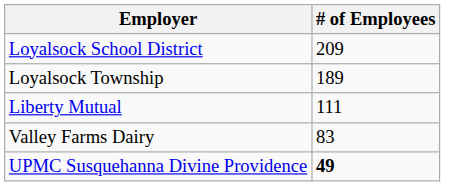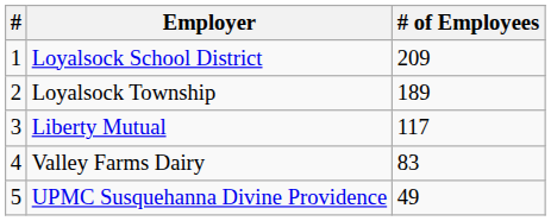+ column: # | 1 | 2 | 3 | 4 | 5
Liberty Mutual | # of Employees: 111 -> 117
UPMC Susquehanna Divine Providence | # of Employees: bold -> normal
